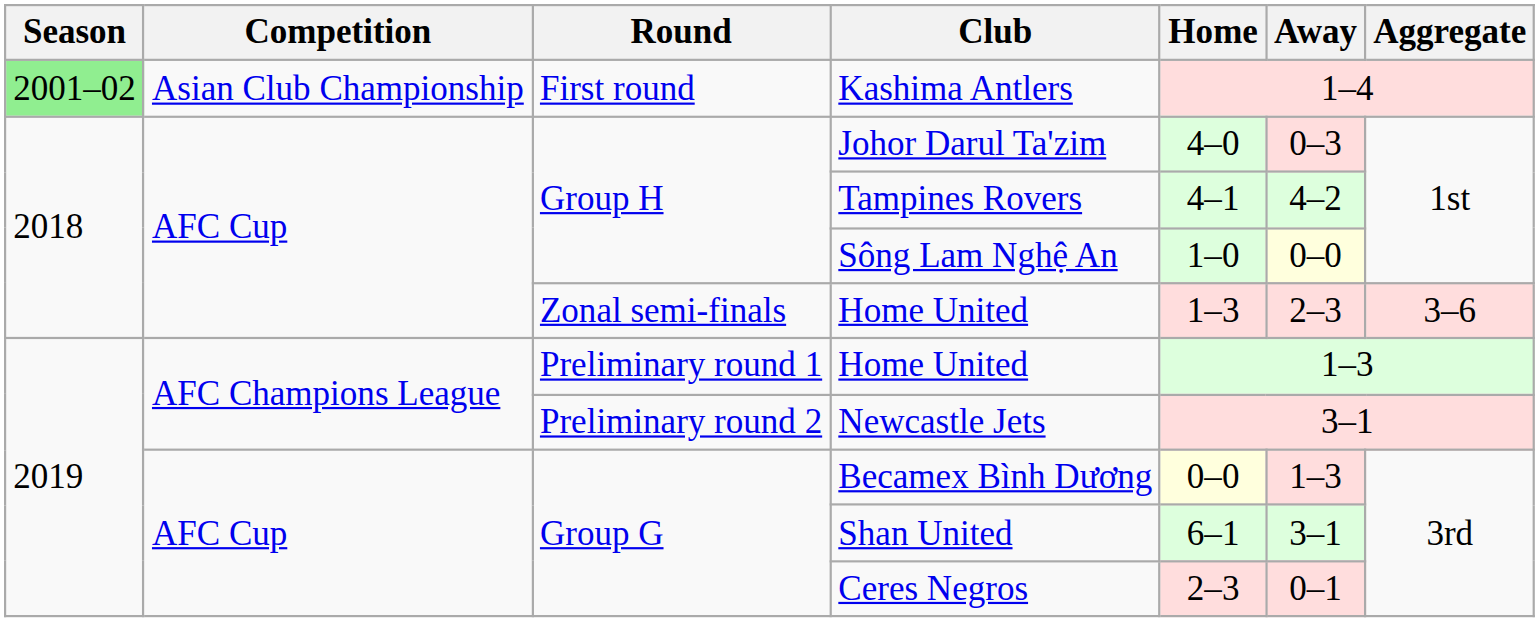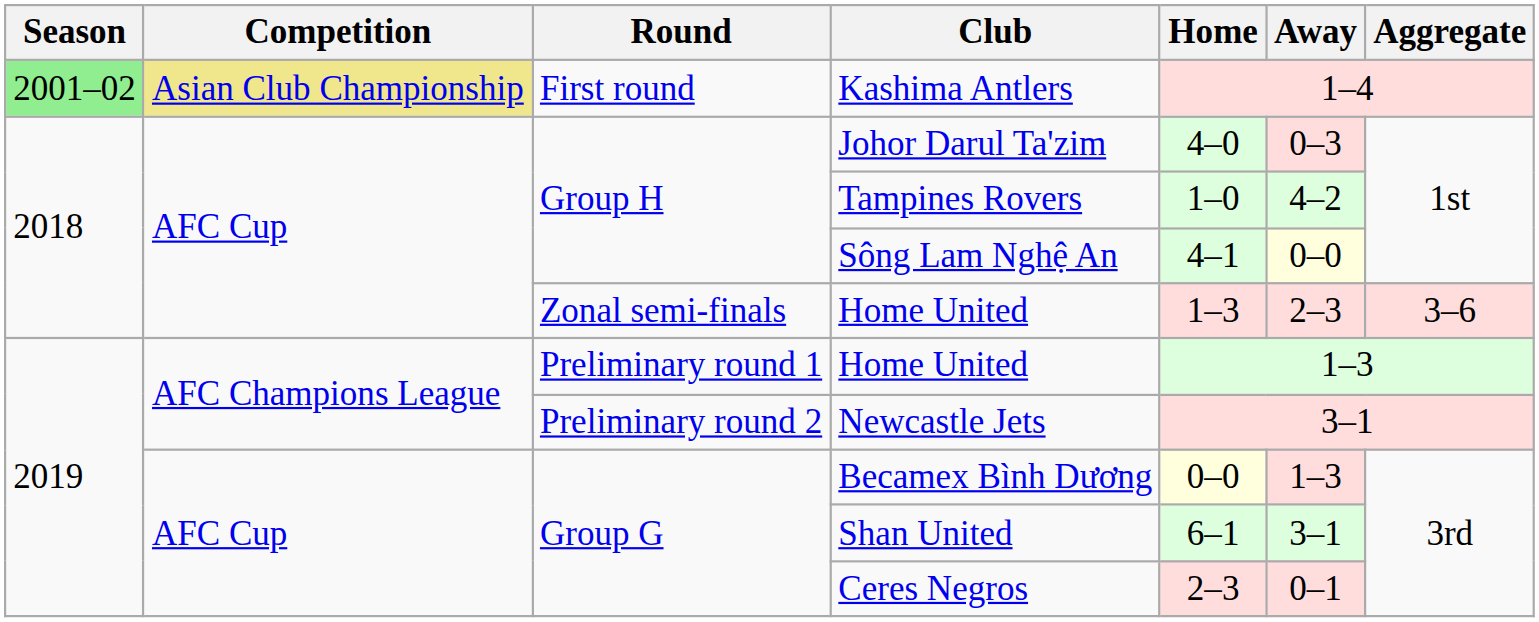Kashima Antlers | Competition: no background -> khaki background
Tampines Rovers | Home: 4–1 -> 1–0
Sông Lam Nghệ An | Home: 1–0 -> 4–1
